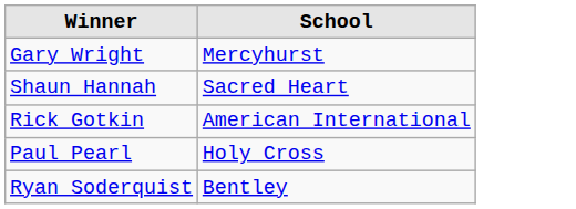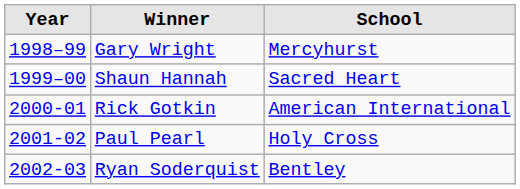+ column: Year | 1998–99 | 1999–00 | 2000-01 | 2001-02 | 2002-03
